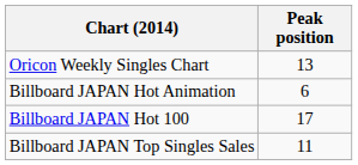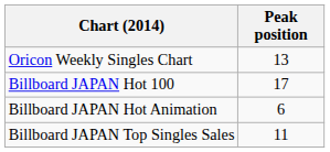rows swapped: Billboard JAPAN Hot 100 <-> Billboard JAPAN Hot Animation
